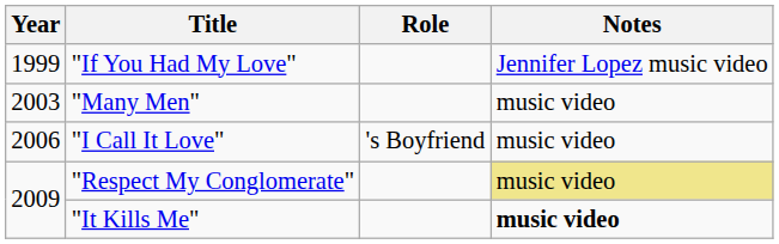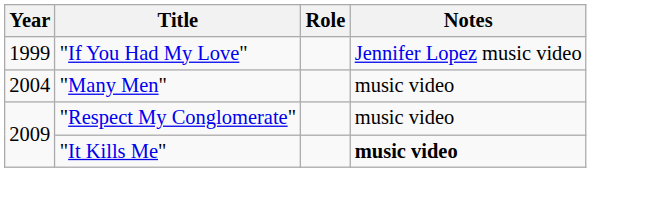"Many Men" | Year: 2003 -> 2004
- row: 2006 | "I Call It Love" | 's Boyfriend | music video
"Respect My Conglomerate" | Notes: khaki background -> no background
